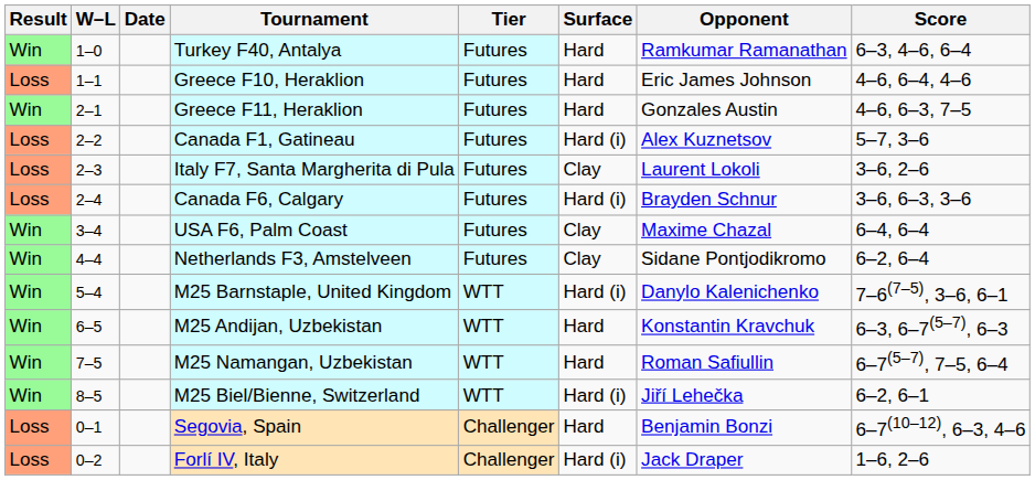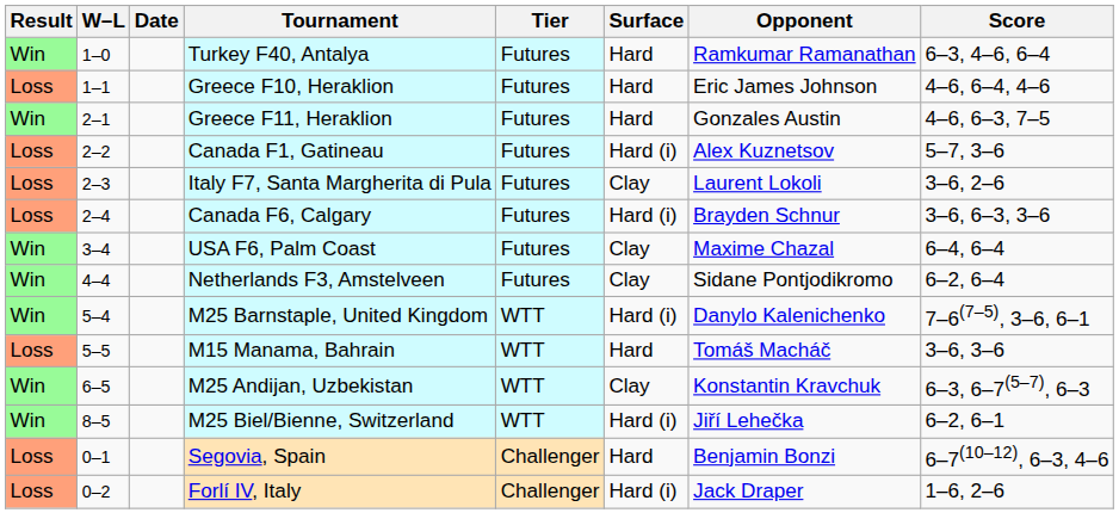+ row: Loss | 5–5 | M15 Manama, Bahrain | WTT | Hard | Tomáš Macháč | 3–6, 3–6
M25 Andijan, Uzbekistan | Surface: Hard -> Clay
- row: Win | 7–5 | M25 Namangan, Uzbekistan | WTT | Hard | Roman Safiullin | 6–7(5–7), 7–5, 6–4
